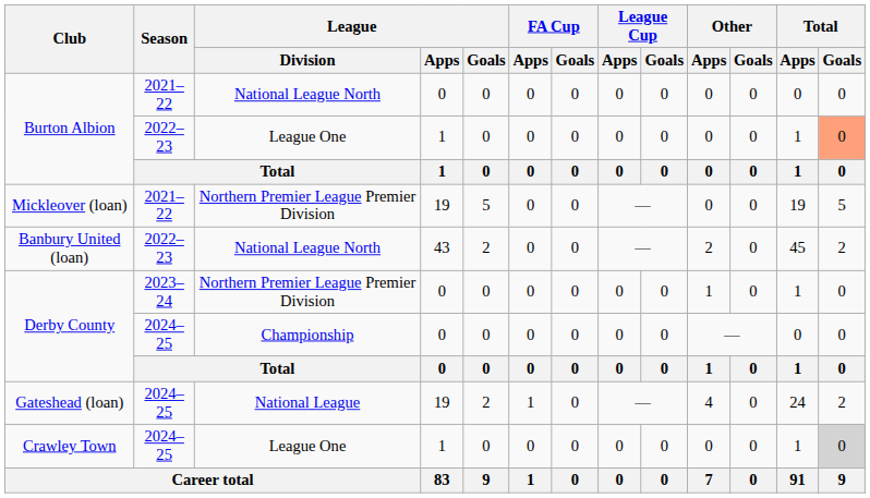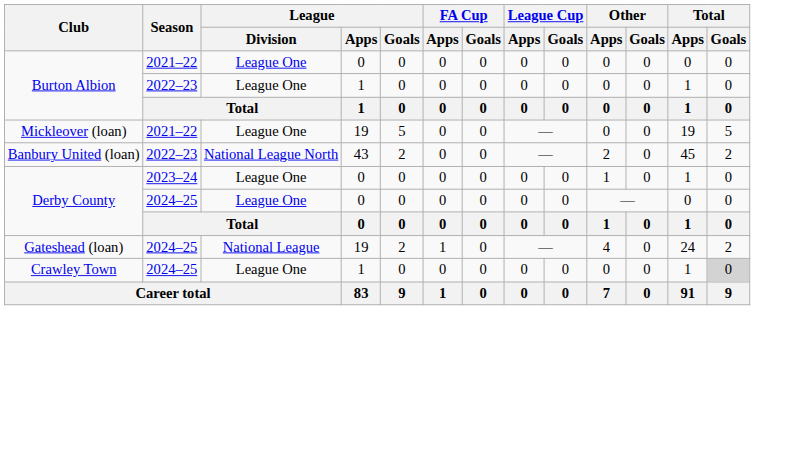Burton Albion / 2021–22 | League / Division: National League North -> League One
Burton Albion / 2022–23 | Total / Goals: lightsalmon background -> no background
Mickleover (loan) | League / Division: Northern Premier League Premier Division -> League One
Derby County / 2023–24 | League / Division: Northern Premier League Premier Division -> League One
Derby County / 2024–25 | League / Division: Championship -> League One
